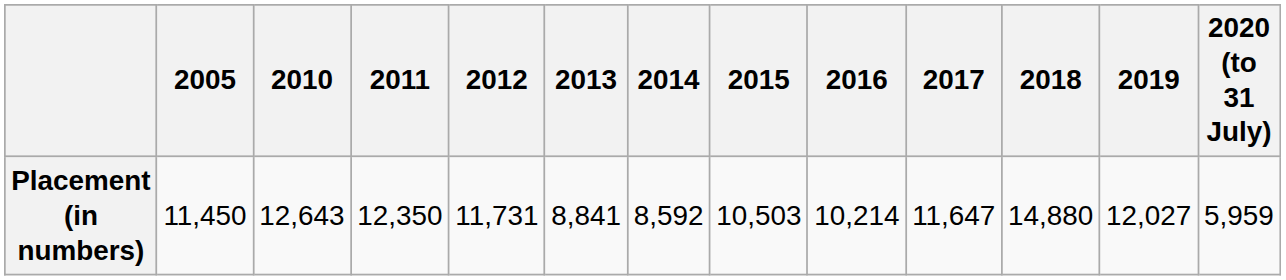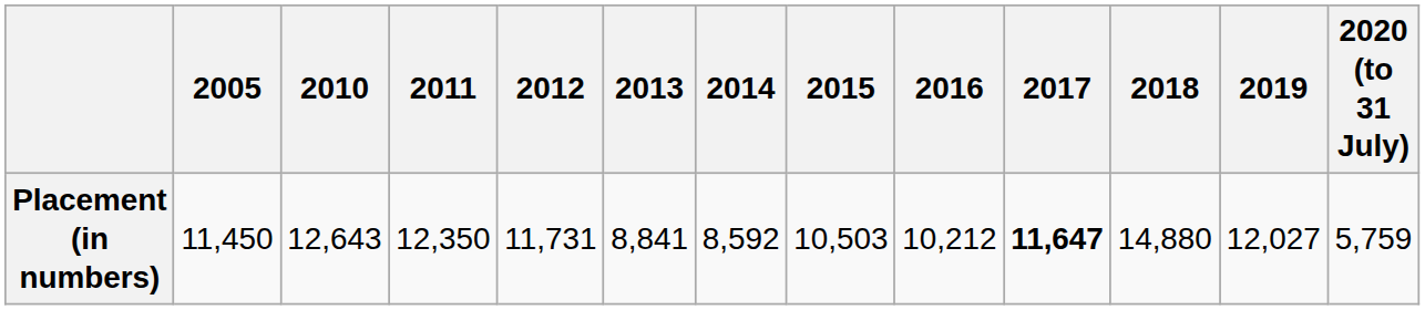Placement (in numbers) | 2016: 10,214 -> 10,212
Placement (in numbers) | 2017: normal -> bold
Placement (in numbers) | 2020 (to 31 July): 5,959 -> 5,759
